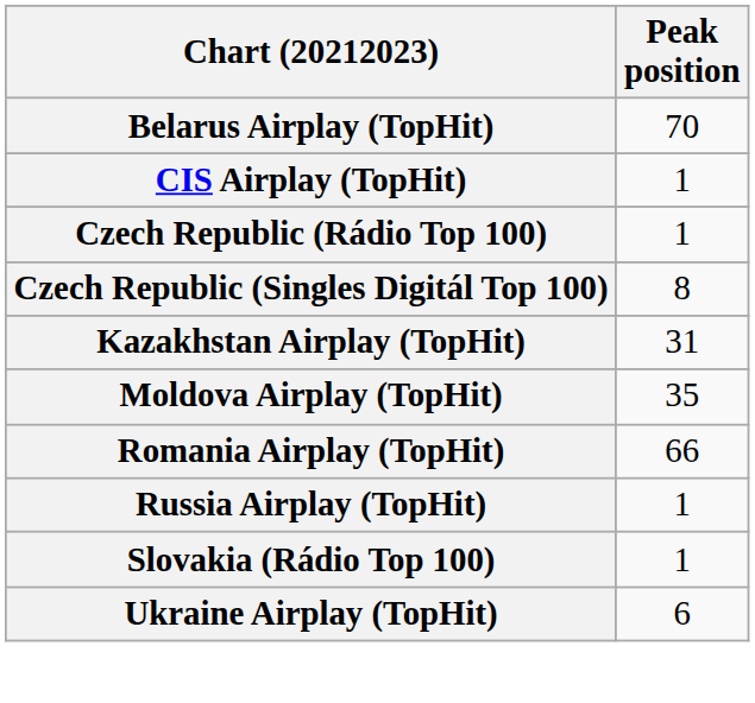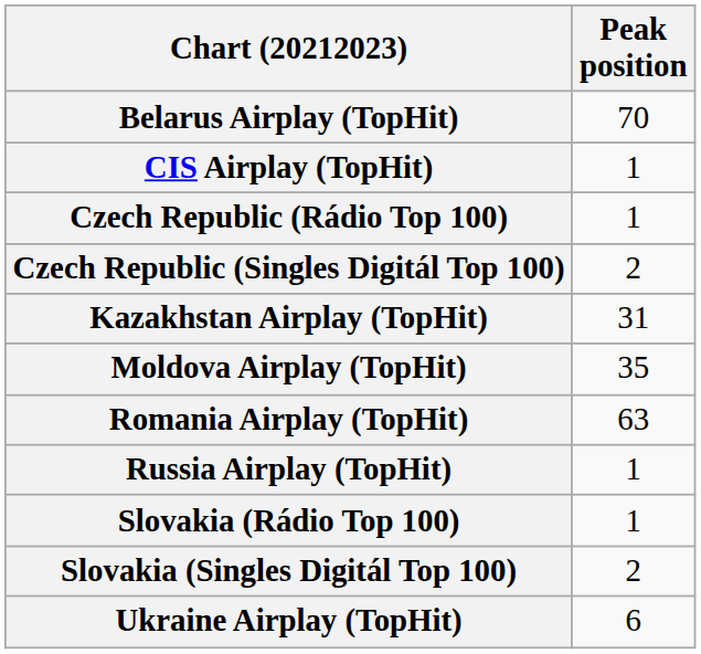Czech Republic (Singles Digitál Top 100) | Peak position: 8 -> 2
Romania Airplay (TopHit) | Peak position: 66 -> 63
+ row: Slovakia (Singles Digitál Top 100) | 2
